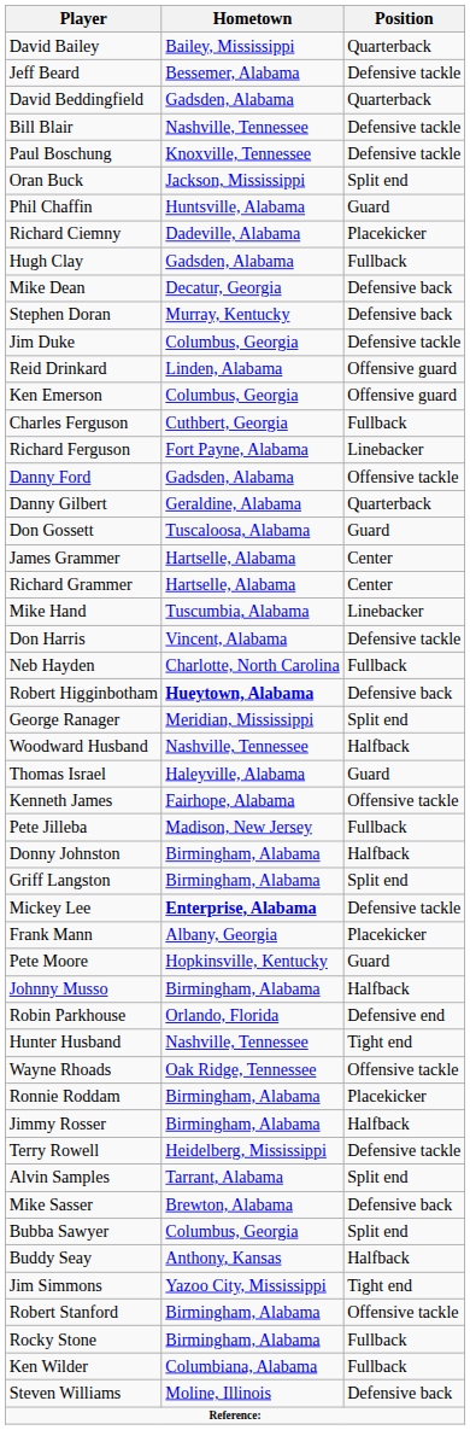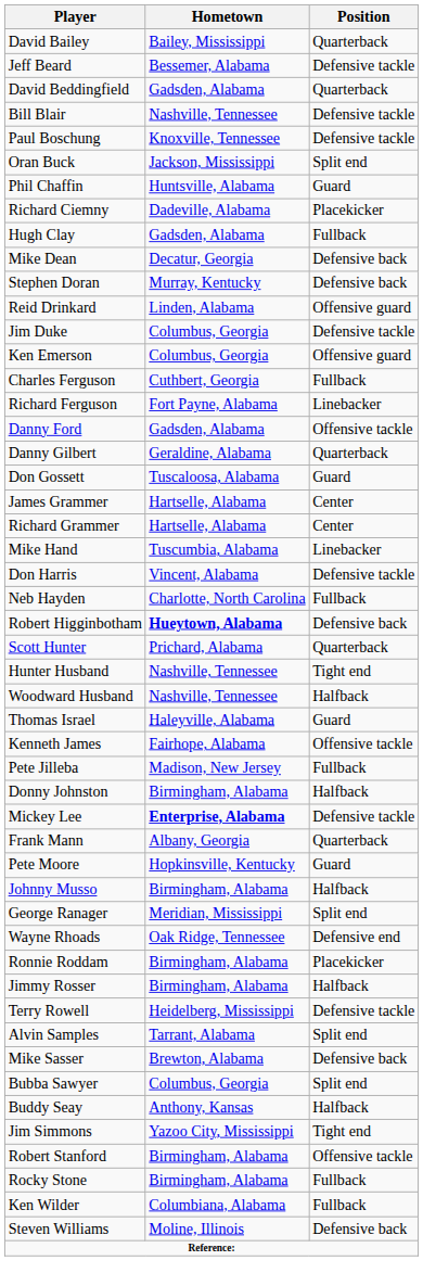rows swapped: Reid Drinkard <-> Jim Duke
+ row: Scott Hunter | Prichard, Alabama | Quarterback
rows swapped: Hunter Husband <-> George Ranager
- row: Griff Langston | Birmingham, Alabama | Split end
Frank Mann | Position: Placekicker -> Quarterback
- row: Robin Parkhouse | Orlando, Florida | Defensive end
Wayne Rhoads | Position: Offensive tackle -> Defensive end
